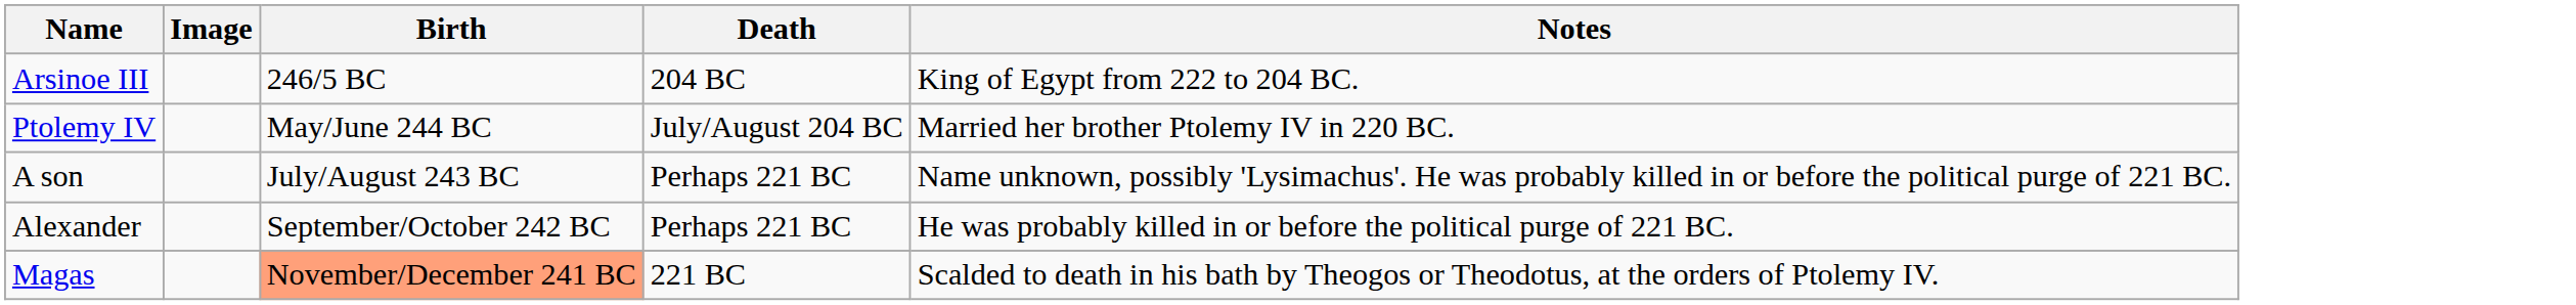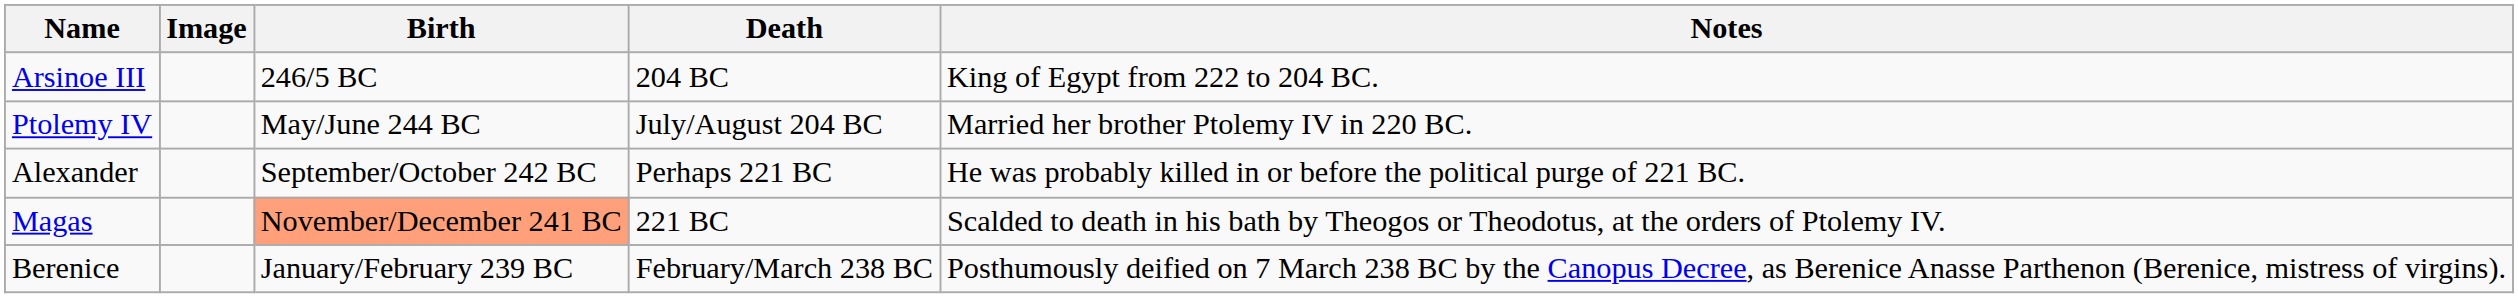- row: A son | July/August 243 BC | Perhaps 221 BC | Name unknown, possibly 'Lysimachus'. He was probably killed in or before the political purge of 221 BC.
+ row: Berenice | January/February 239 BC | February/March 238 BC | Posthumously deified on 7 March 238 BC by the Canopus Decree, as Berenice Anasse Parthenon (Berenice, mistress of virgins).
